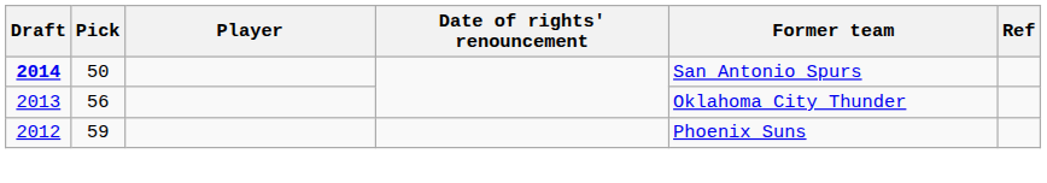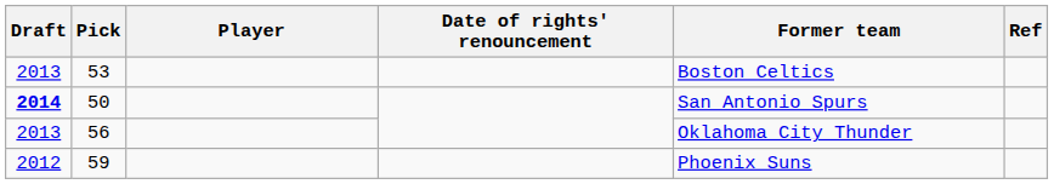+ row: 2013 | 53 | Boston Celtics
